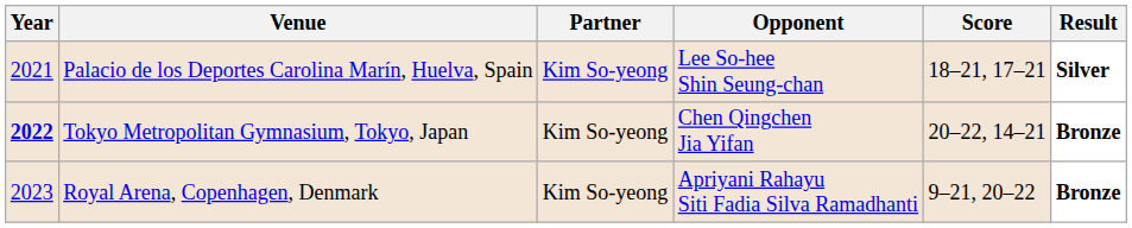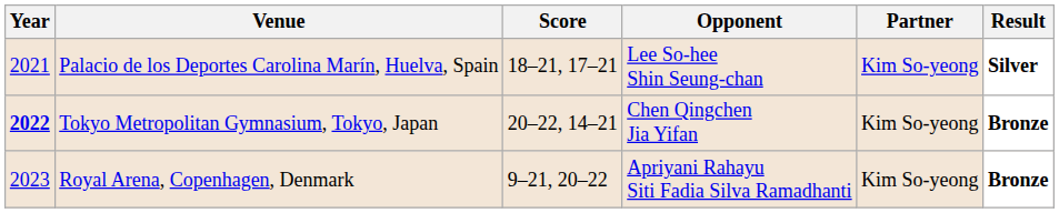columns swapped: Partner <-> Score
